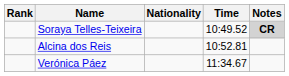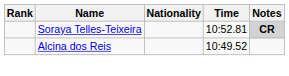Soraya Telles-Teixeira | Time: 10:49.52 -> 10:52.81
Alcina dos Reis | Time: 10:52.81 -> 10:49.52
- row: Verónica Páez | 11:34.67
